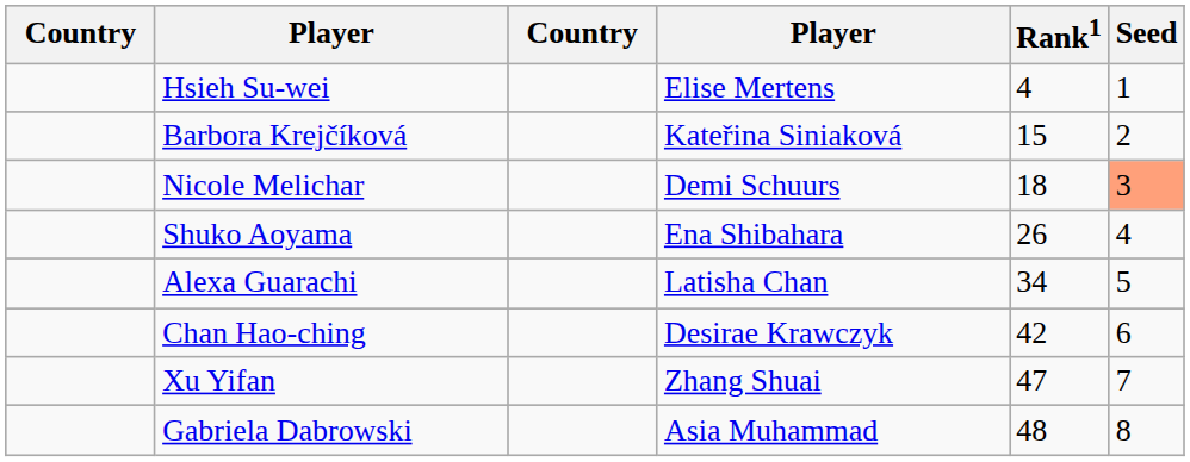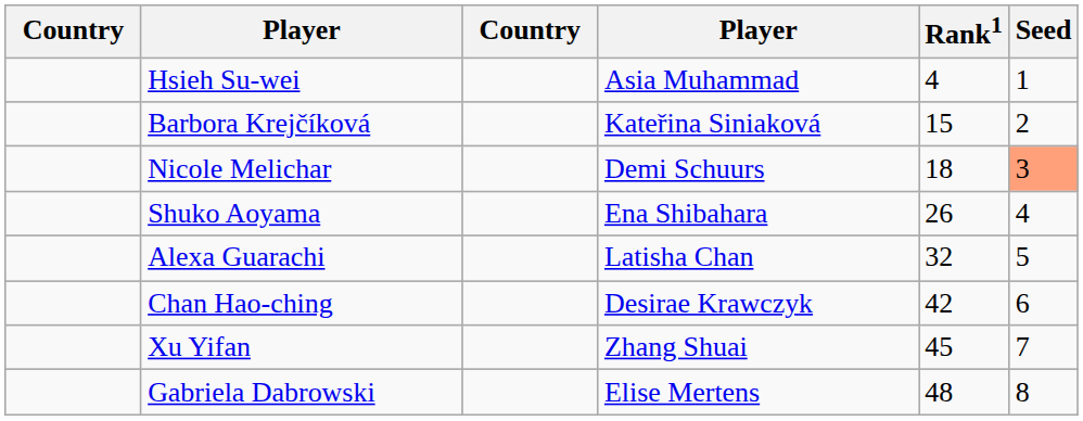Hsieh Su-wei | column 4: Elise Mertens -> Asia Muhammad
Alexa Guarachi | Rank1: 34 -> 32
Xu Yifan | Rank1: 47 -> 45
Gabriela Dabrowski | column 4: Asia Muhammad -> Elise Mertens
